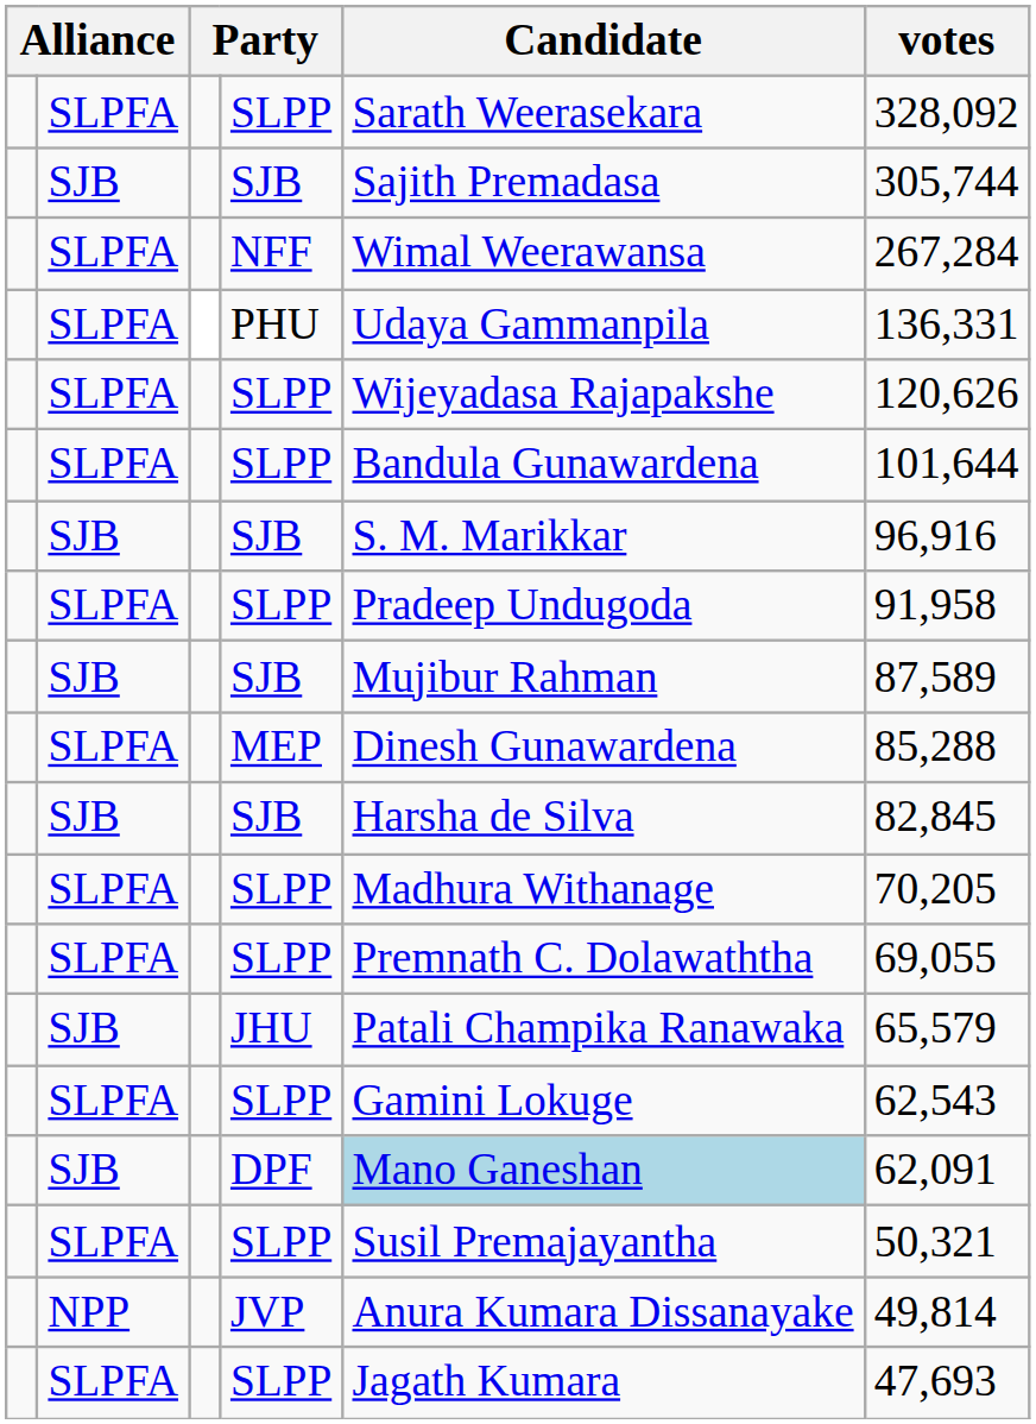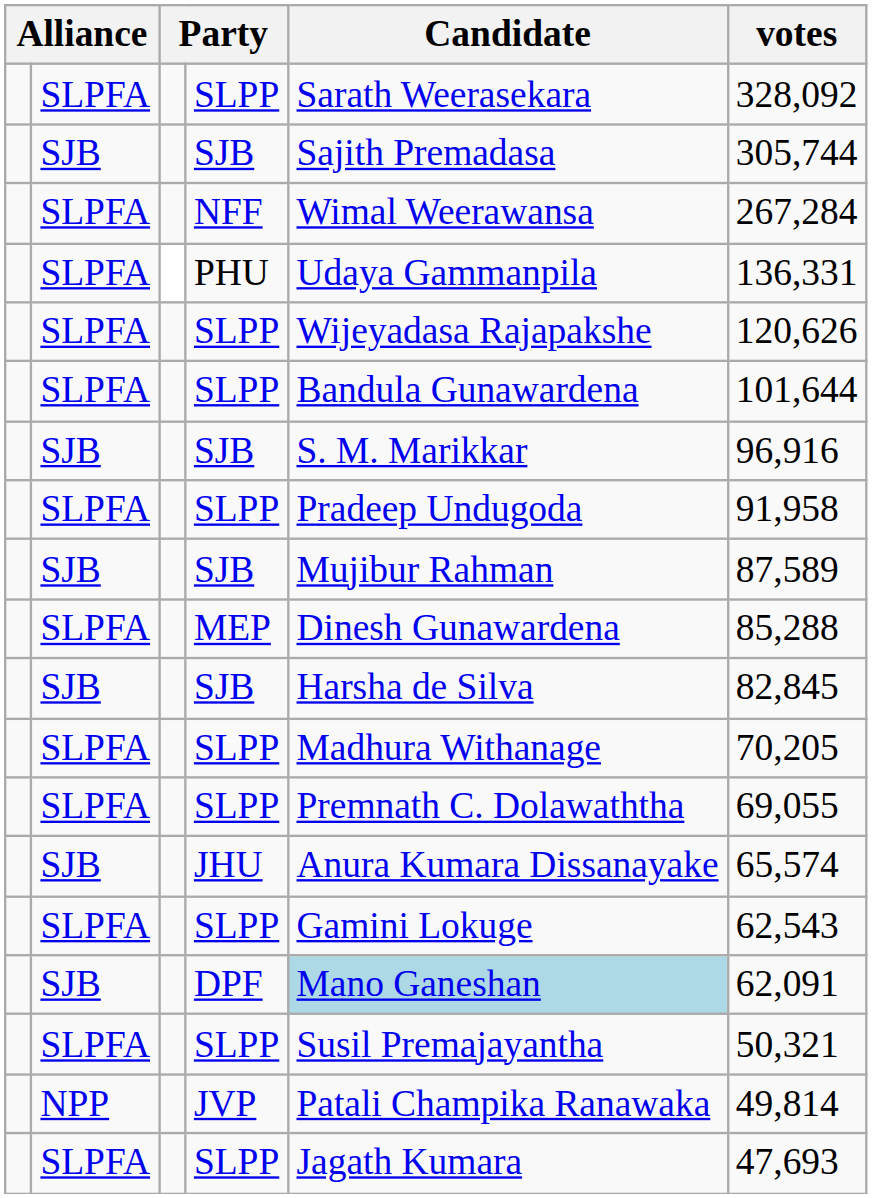JHU | Candidate: Patali Champika Ranawaka -> Anura Kumara Dissanayake
JHU | votes: 65,579 -> 65,574
JVP | Candidate: Anura Kumara Dissanayake -> Patali Champika Ranawaka
